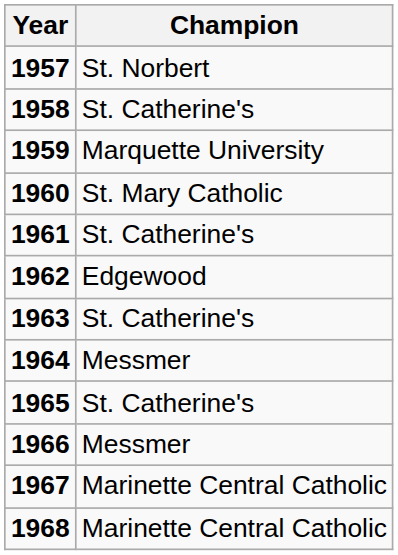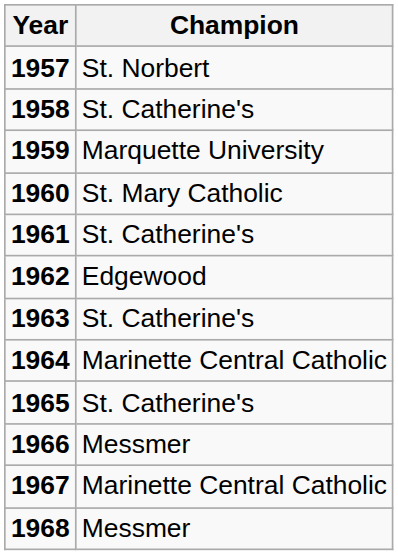1964 | Champion: Messmer -> Marinette Central Catholic
1968 | Champion: Marinette Central Catholic -> Messmer
